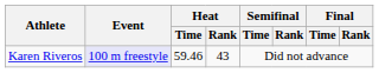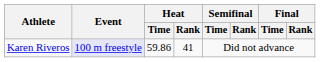Karen Riveros | Heat / Time: 59.46 -> 59.86
Karen Riveros | Heat / Rank: 43 -> 41
